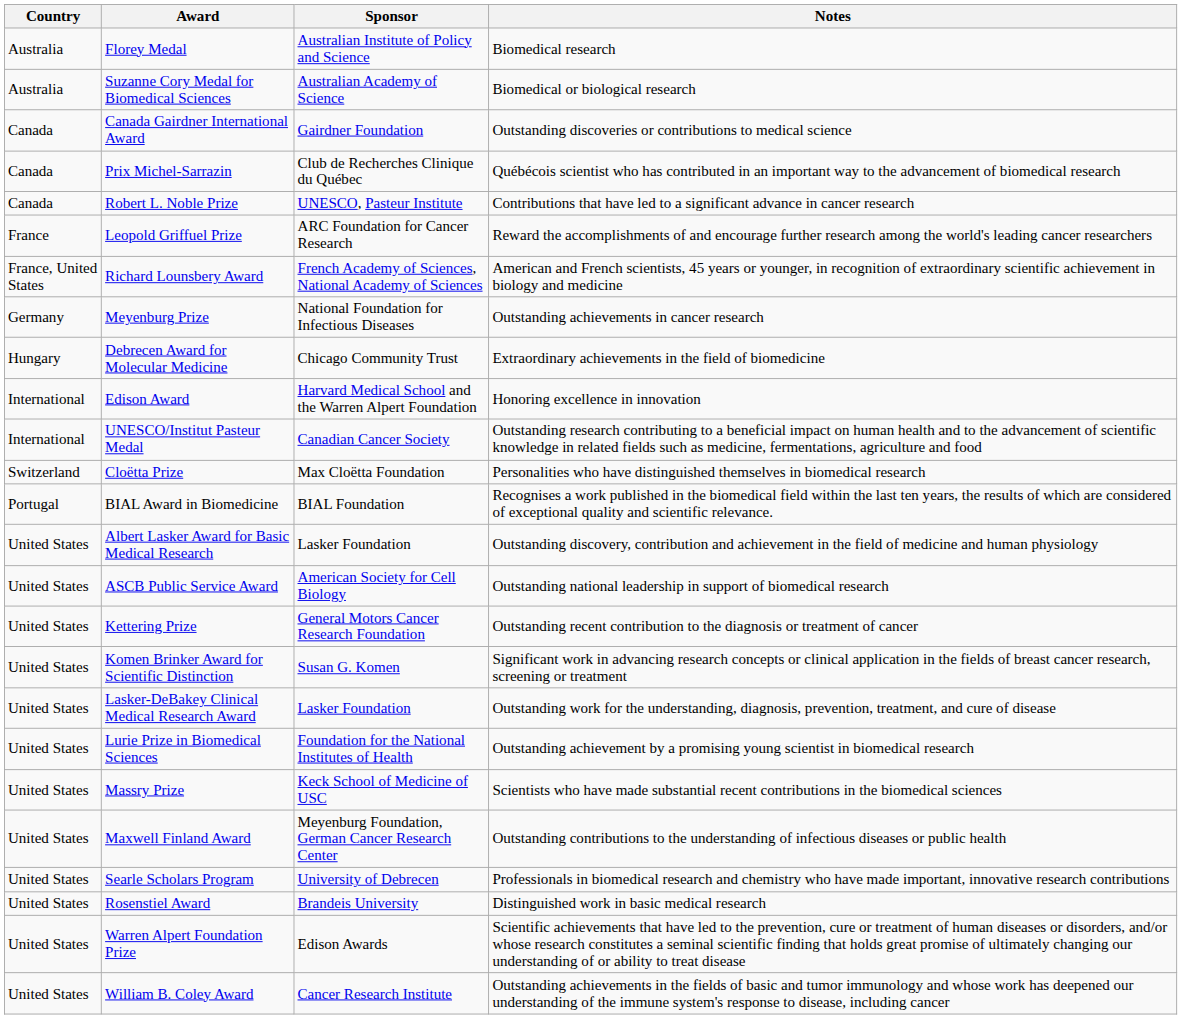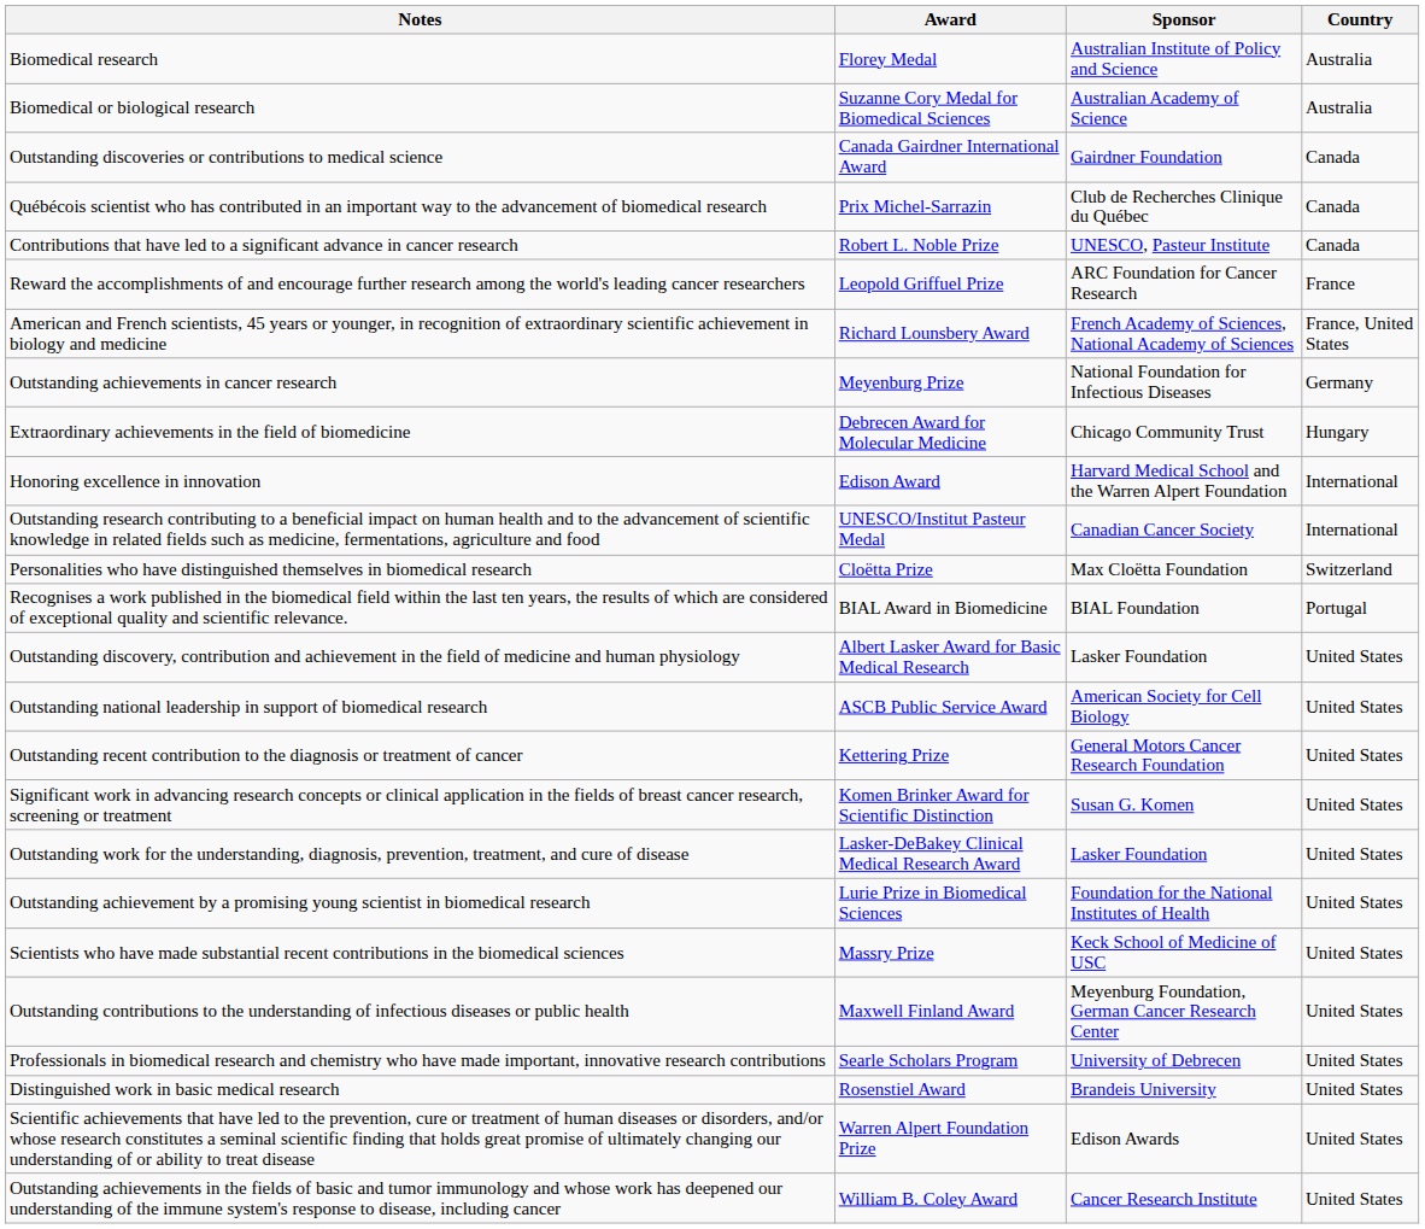columns swapped: Country <-> Notes
